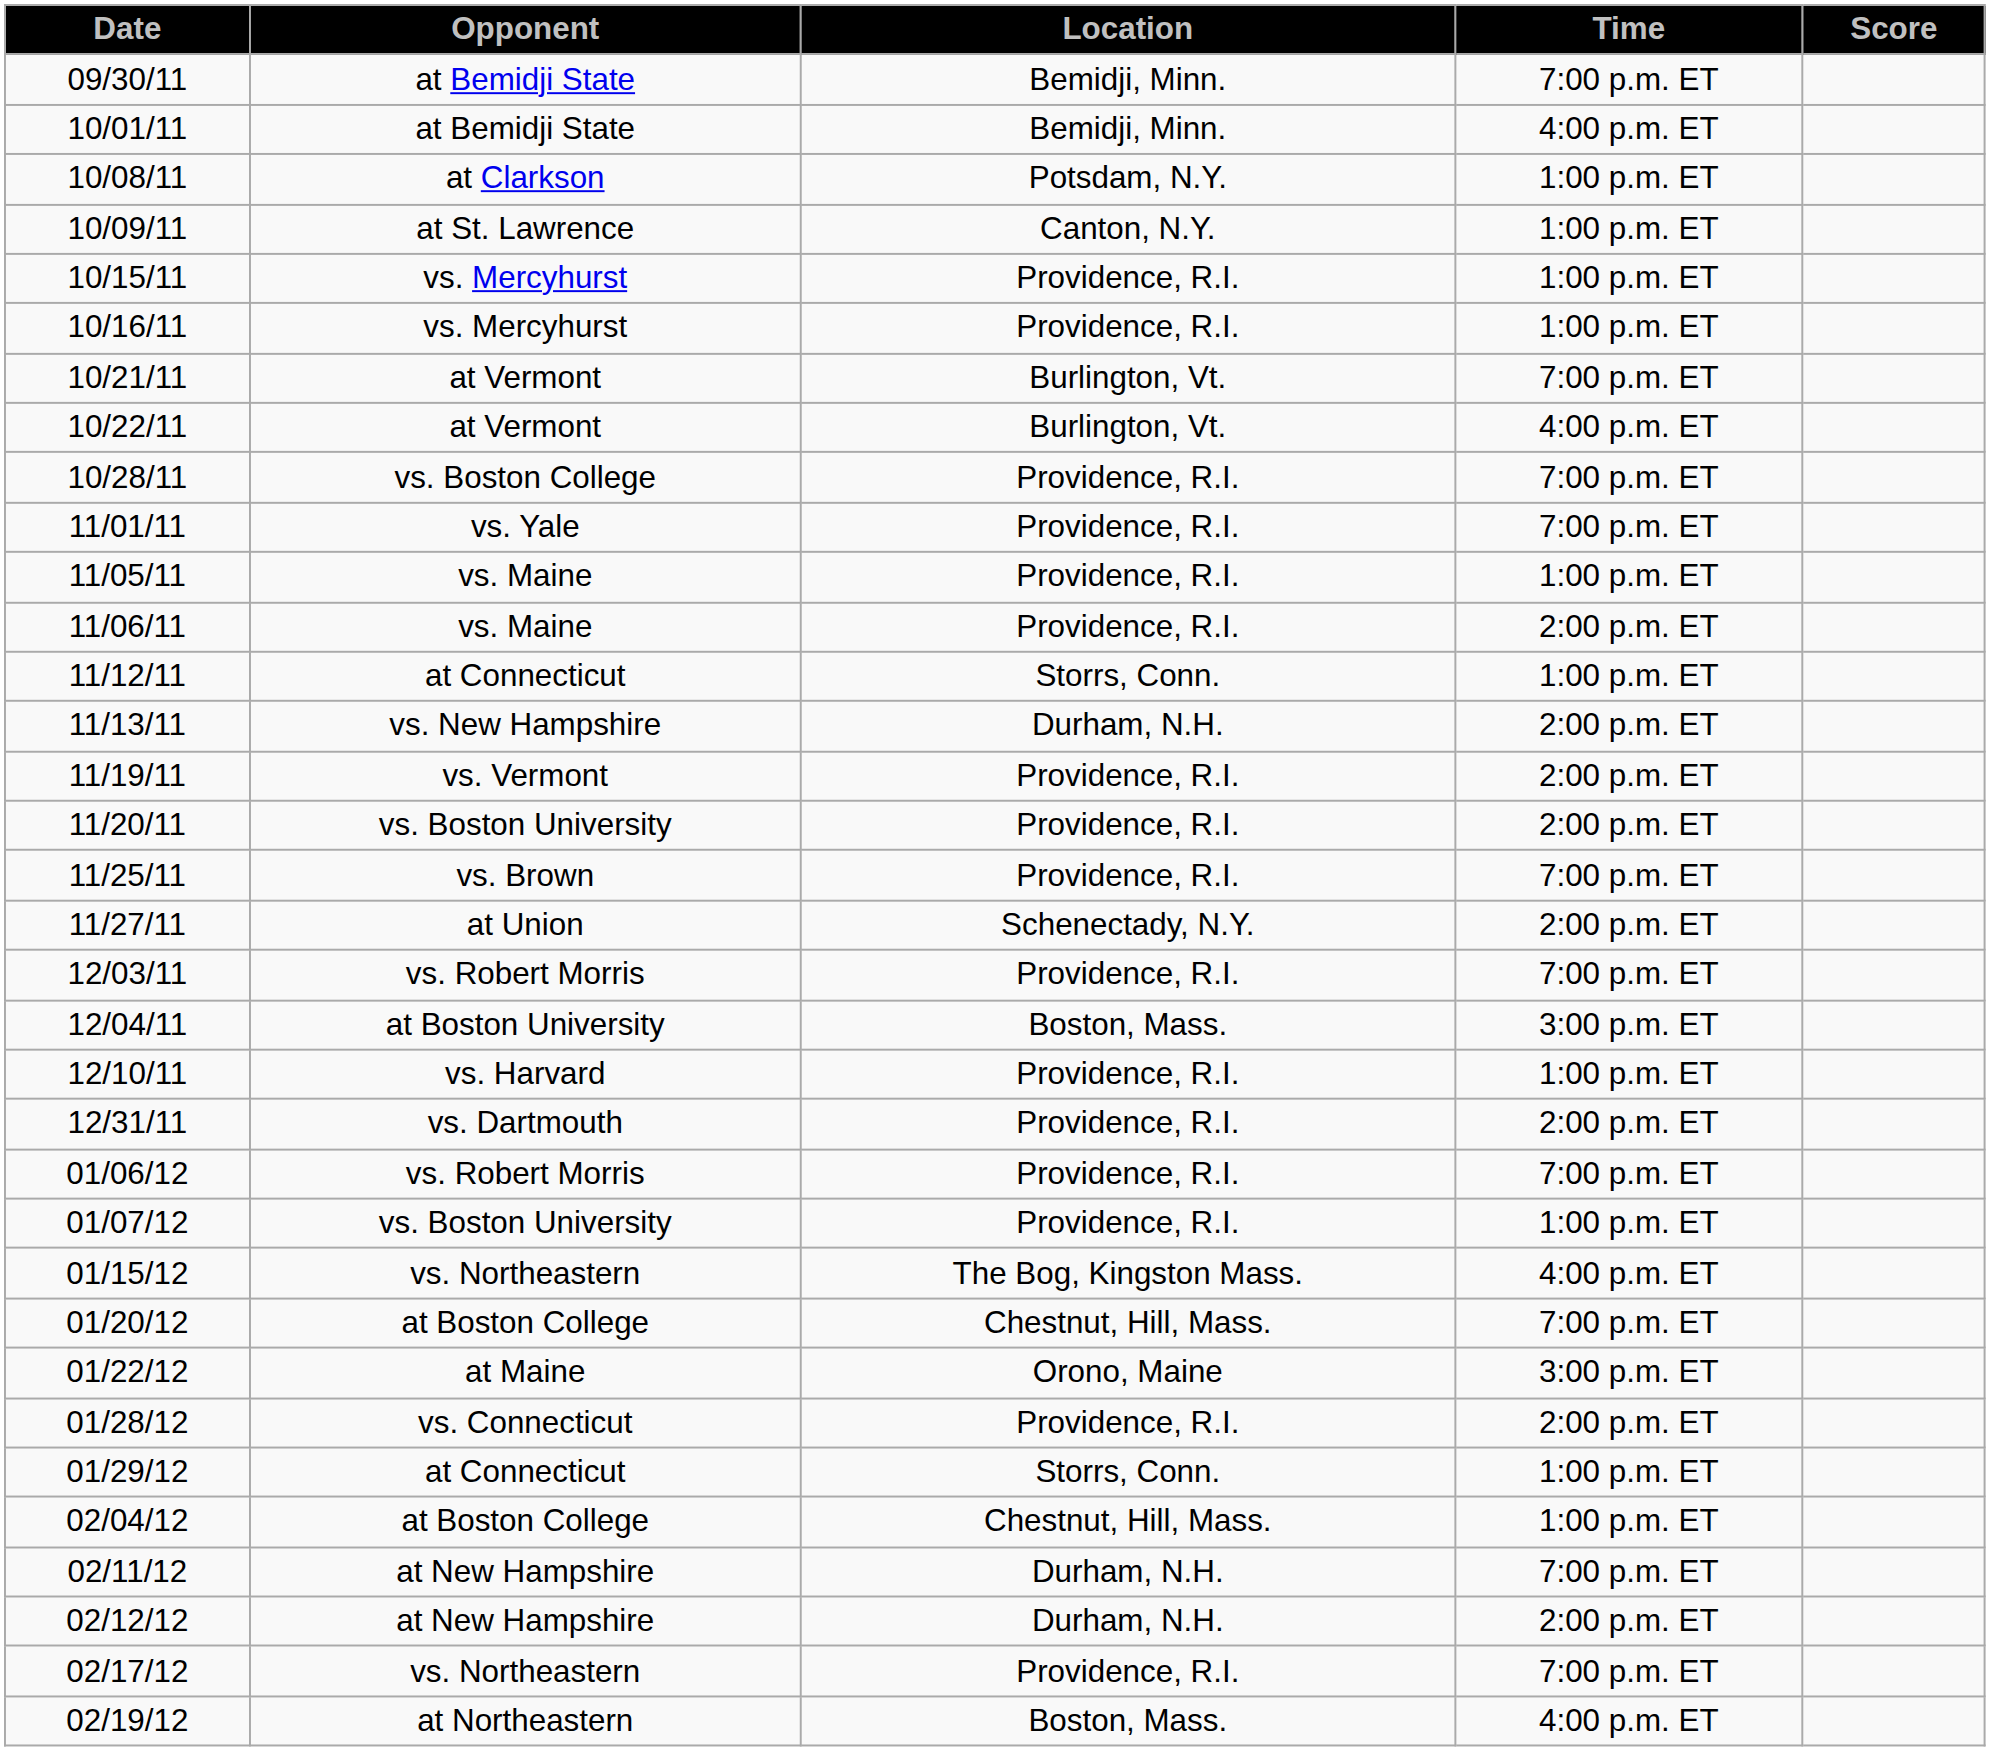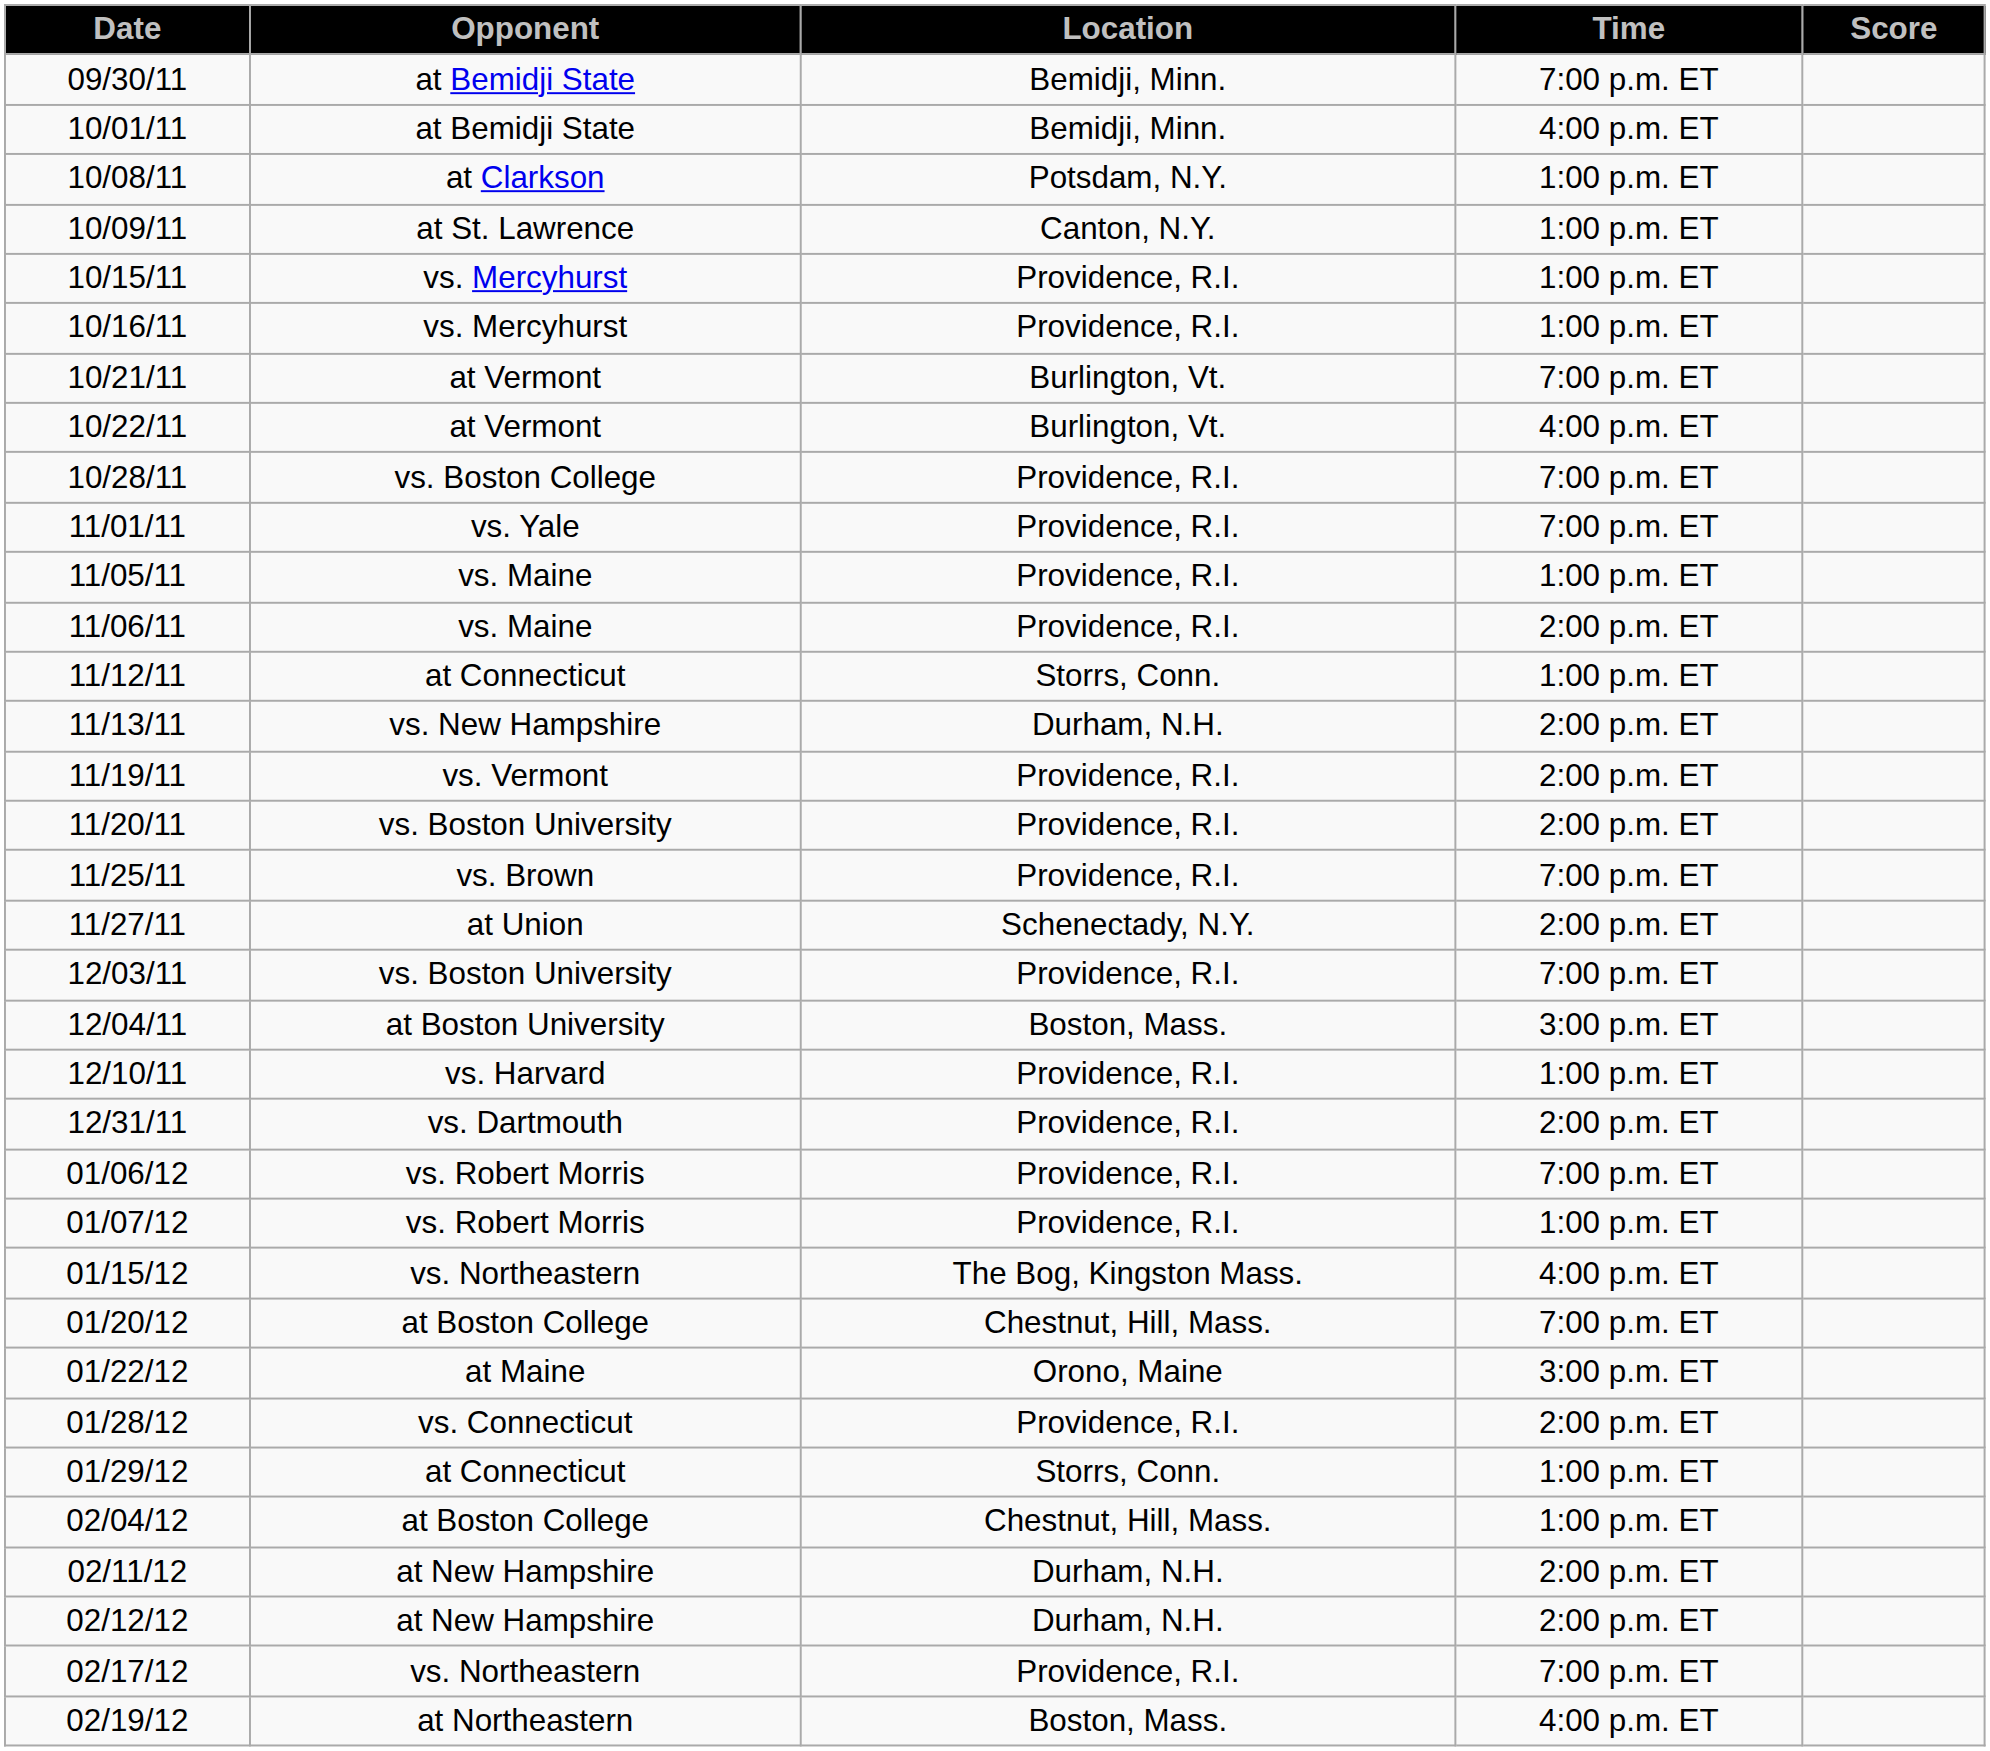12/03/11 | Opponent: vs. Robert Morris -> vs. Boston University
01/07/12 | Opponent: vs. Boston University -> vs. Robert Morris
02/11/12 | Time: 7:00 p.m. ET -> 2:00 p.m. ET
